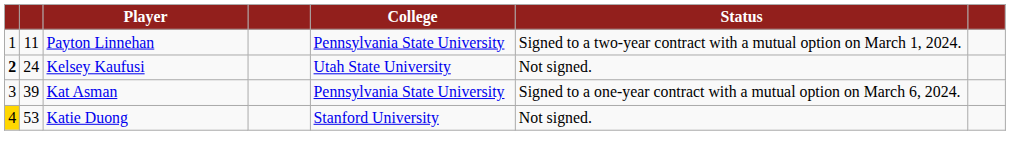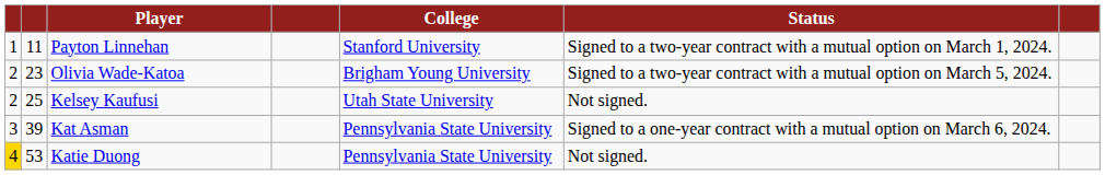Payton Linnehan | College: Pennsylvania State University -> Stanford University
+ row: 2 | 23 | Olivia Wade-Katoa | Brigham Young University | Signed to a two-year contract with a mutual option on March 5, 2024.
Kelsey Kaufusi | column 1: bold -> normal
Kelsey Kaufusi | column 2: 24 -> 25
Katie Duong | College: Stanford University -> Pennsylvania State University
